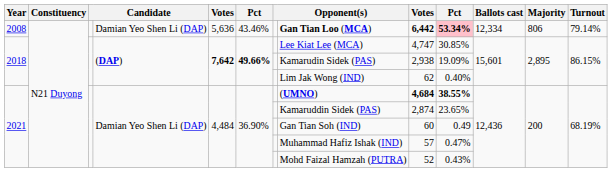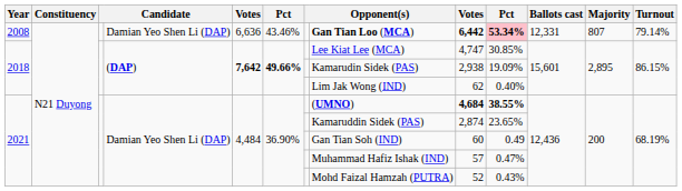2008 | column 5: 5,636 -> 6,636
2008 | Ballots cast: 12,334 -> 12,331
2008 | Majority: 806 -> 807
